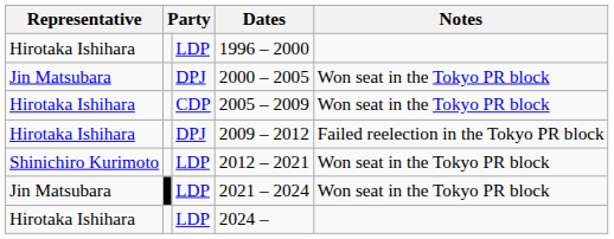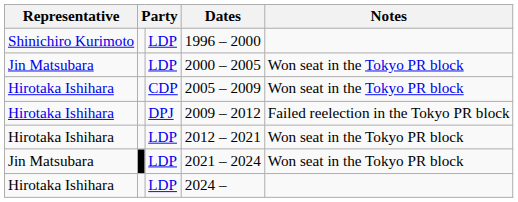1996 – 2000 | Representative: Hirotaka Ishihara -> Shinichiro Kurimoto
2000 – 2005 | column 3: DPJ -> LDP
2012 – 2021 | Representative: Shinichiro Kurimoto -> Hirotaka Ishihara
